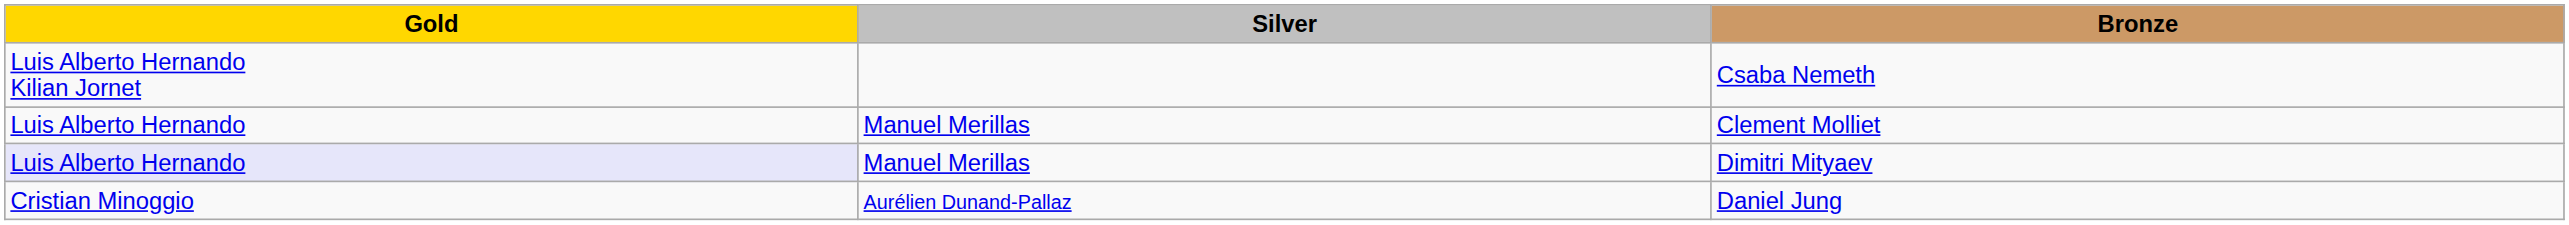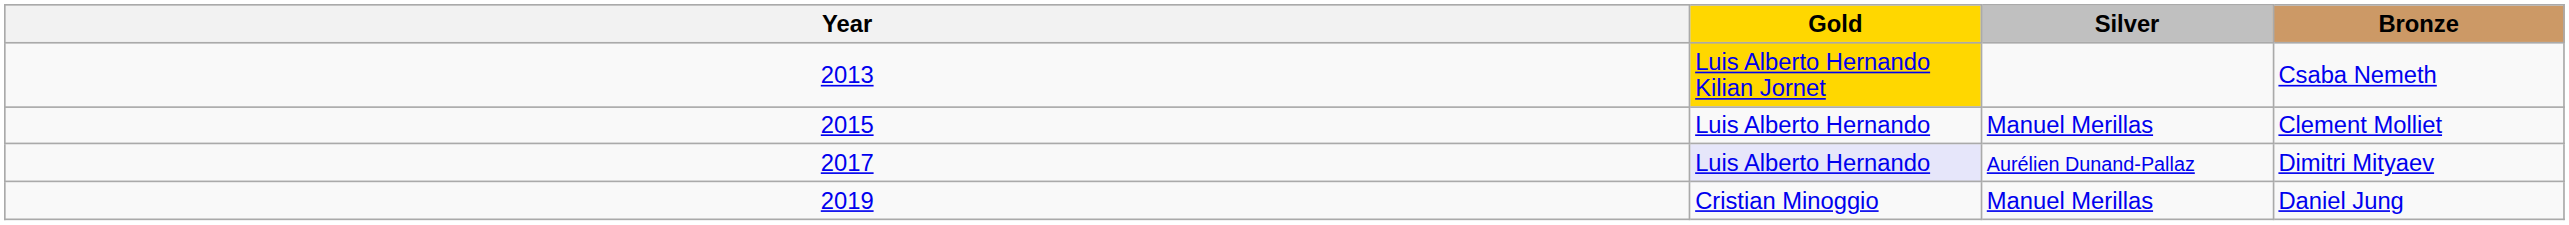+ column: Year | 2013 | 2015 | 2017 | 2019
Csaba Nemeth | Gold: no background -> gold background
Dimitri Mityaev | Silver: Manuel Merillas -> Aurélien Dunand-Pallaz
Daniel Jung | Silver: Aurélien Dunand-Pallaz -> Manuel Merillas
